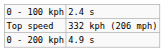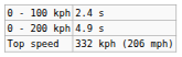rows swapped: 0 - 200 kph <-> Top speed
